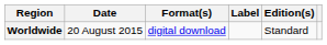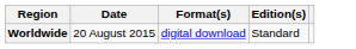- column: Label
